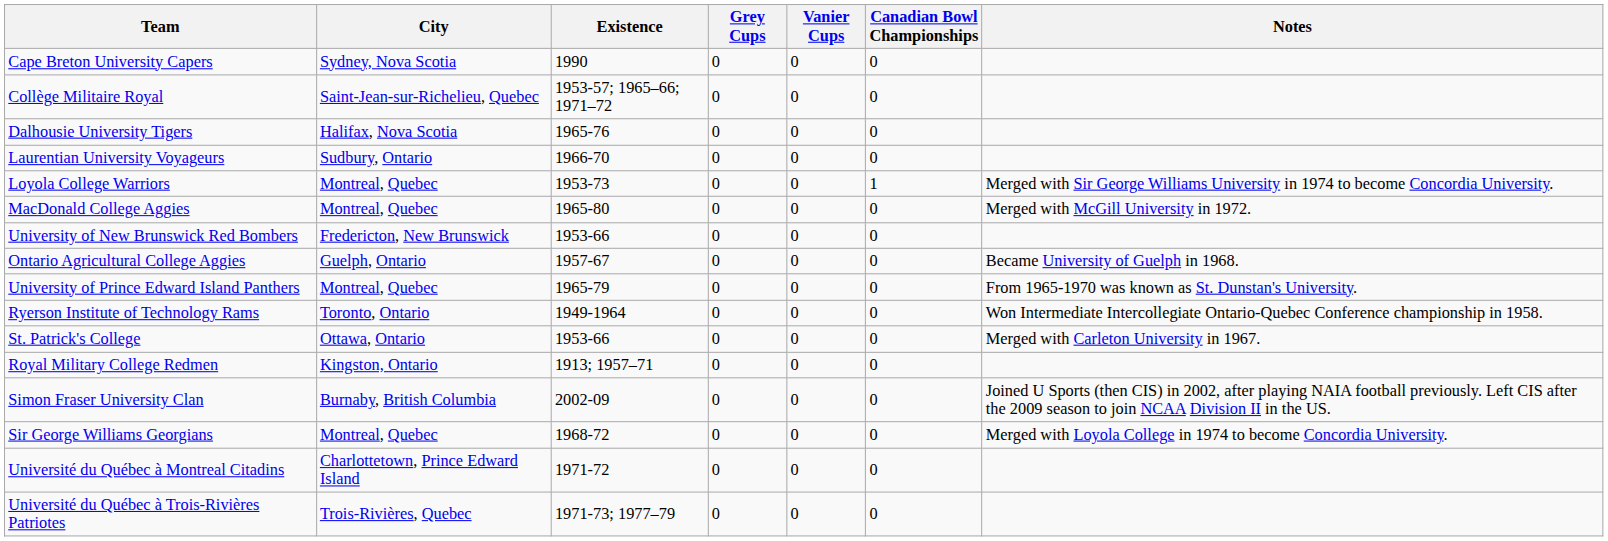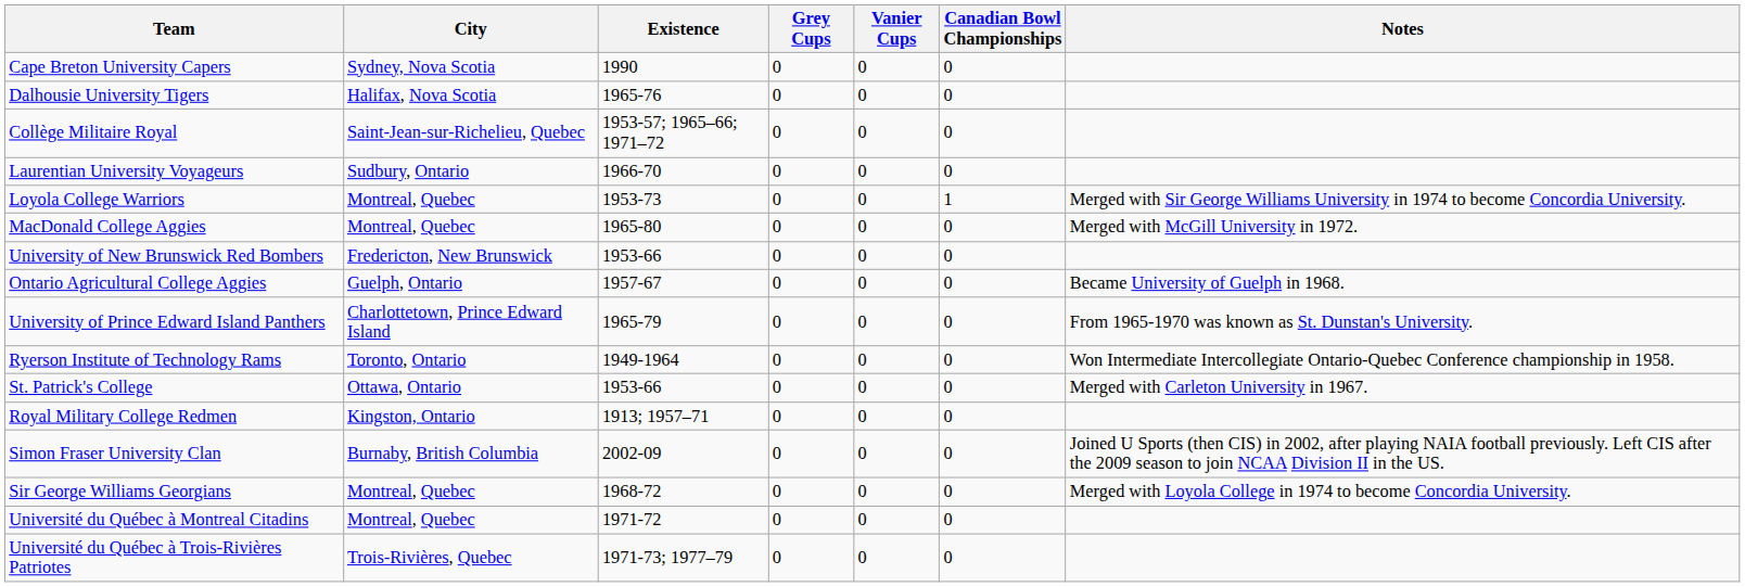rows swapped: Collège Militaire Royal <-> Dalhousie University Tigers
University of Prince Edward Island Panthers | City: Montreal, Quebec -> Charlottetown, Prince Edward Island
Université du Québec à Montreal Citadins | City: Charlottetown, Prince Edward Island -> Montreal, Quebec
